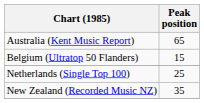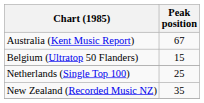Australia (Kent Music Report) | Peak position: 65 -> 67
